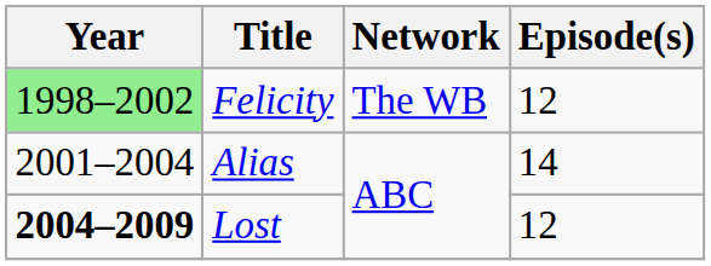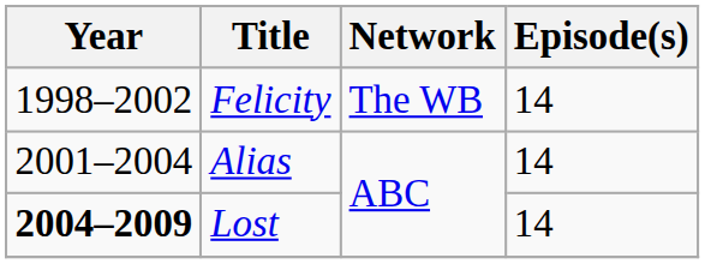Felicity | Year: lightgreen background -> no background
Felicity | Episode(s): 12 -> 14
Lost | Episode(s): 12 -> 14
